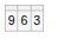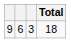+ column: Total | 18
